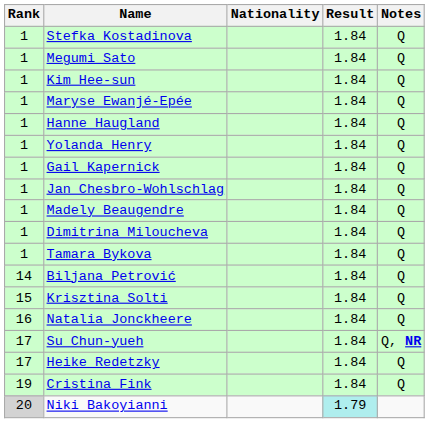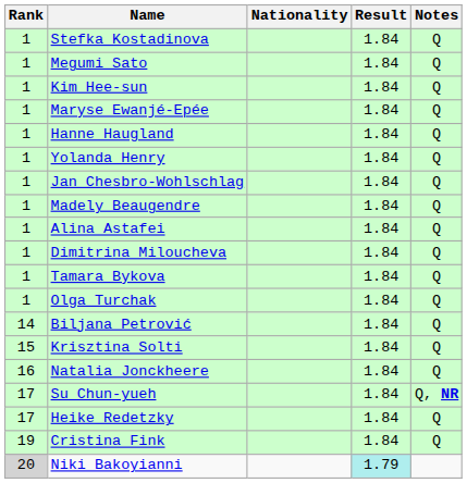- row: 1 | Gail Kapernick | 1.84 | Q
+ row: 1 | Alina Astafei | 1.84 | Q
+ row: 1 | Olga Turchak | 1.84 | Q
